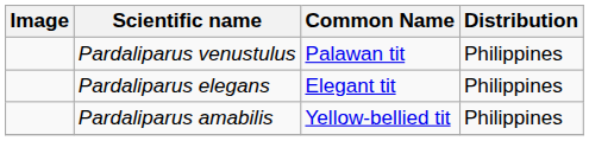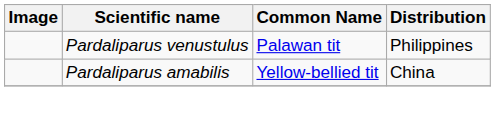- row: Pardaliparus elegans | Elegant tit | Philippines
Pardaliparus amabilis | Distribution: Philippines -> China
